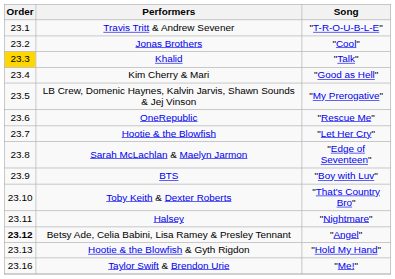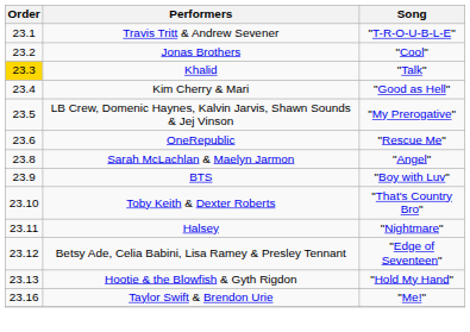- row: 23.7 | Hootie & the Blowfish | "Let Her Cry"
Sarah McLachlan & Maelyn Jarmon | Song: "Edge of Seventeen" -> "Angel"
Betsy Ade, Celia Babini, Lisa Ramey & Presley Tennant | Order: bold -> normal
Betsy Ade, Celia Babini, Lisa Ramey & Presley Tennant | Song: "Angel" -> "Edge of Seventeen"
